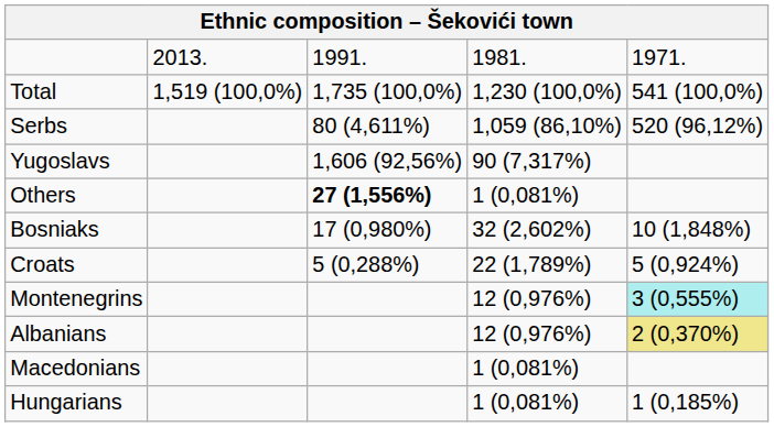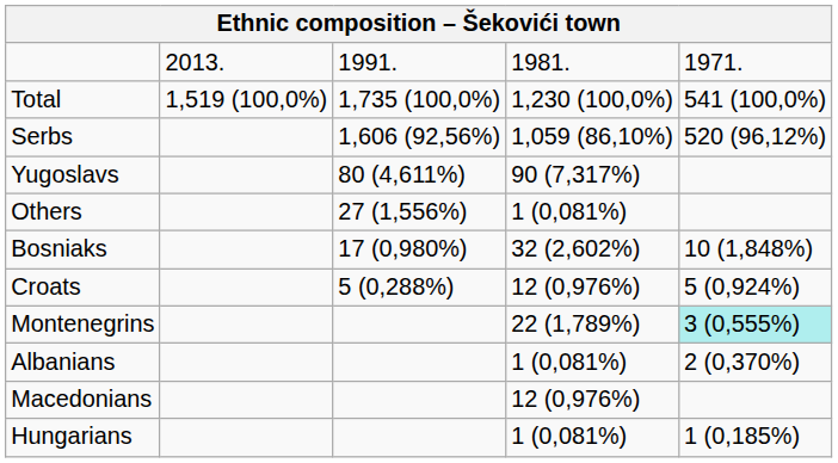Serbs | column 3: 80 (4,611%) -> 1,606 (92,56%)
Yugoslavs | column 3: 1,606 (92,56%) -> 80 (4,611%)
Others | column 3: bold -> normal
Croats | column 4: 22 (1,789%) -> 12 (0,976%)
Montenegrins | column 4: 12 (0,976%) -> 22 (1,789%)
Albanians | column 4: 12 (0,976%) -> 1 (0,081%)
Albanians | column 5: khaki background -> no background
Macedonians | column 4: 1 (0,081%) -> 12 (0,976%)
